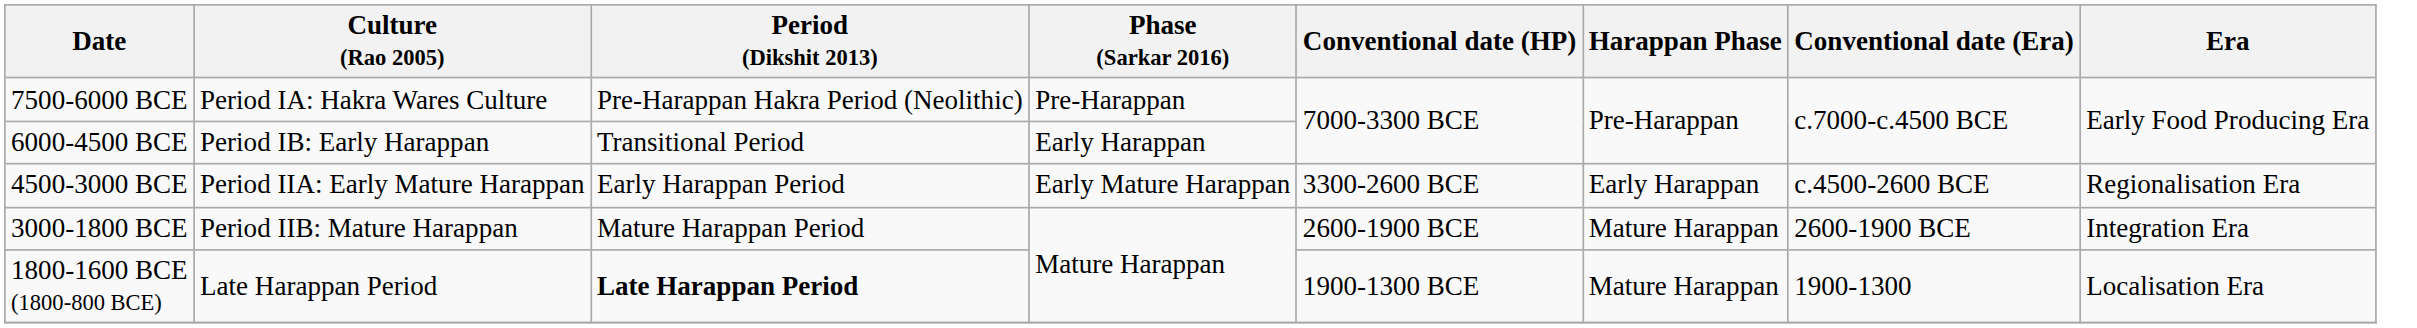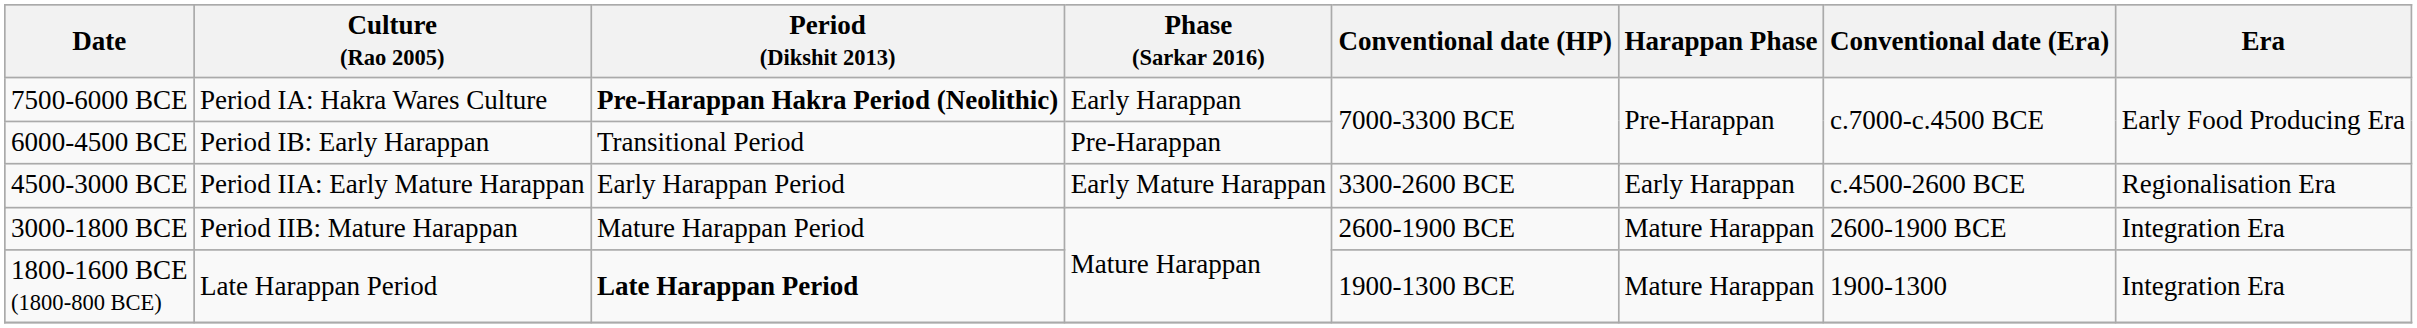7500-6000 BCE | Period (Dikshit 2013): normal -> bold
7500-6000 BCE | Phase (Sarkar 2016): Pre-Harappan -> Early Harappan
6000-4500 BCE | Phase (Sarkar 2016): Early Harappan -> Pre-Harappan
1800-1600 BCE (1800-800 BCE) | Era: Localisation Era -> Integration Era
